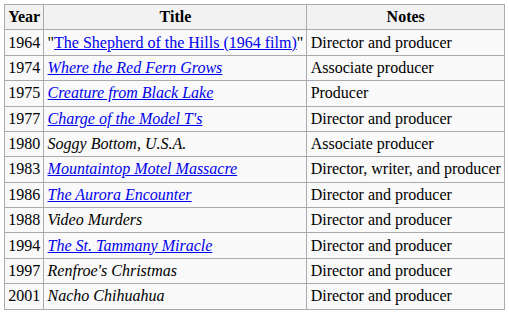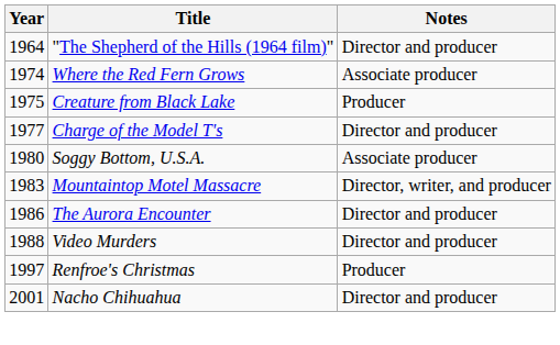- row: 1994 | The St. Tammany Miracle | Director and producer
Renfroe's Christmas | Notes: Director and producer -> Producer
